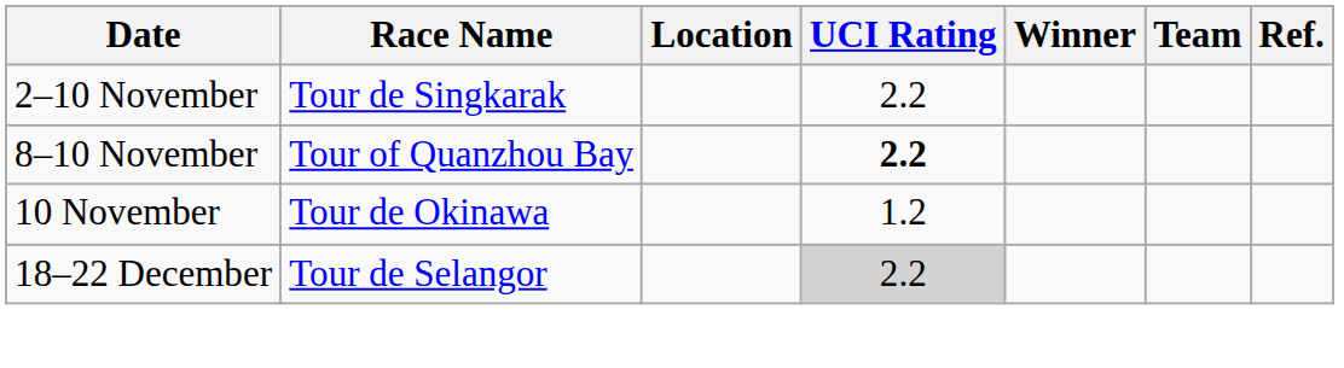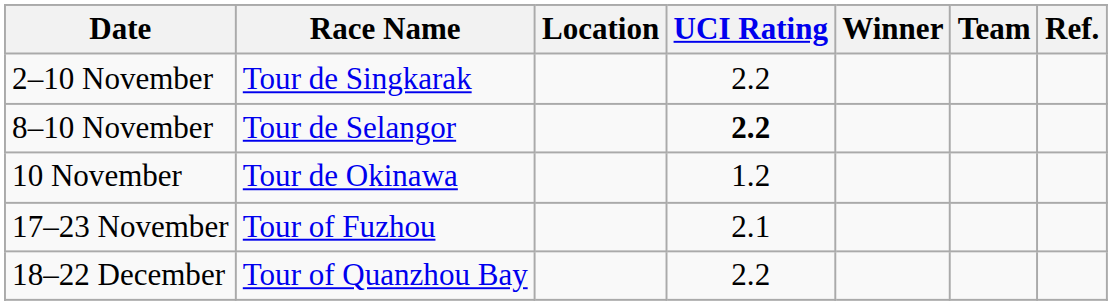8–10 November | Race Name: Tour of Quanzhou Bay -> Tour de Selangor
+ row: 17–23 November | Tour of Fuzhou | 2.1
18–22 December | Race Name: Tour de Selangor -> Tour of Quanzhou Bay
18–22 December | UCI Rating: lightgrey background -> no background
